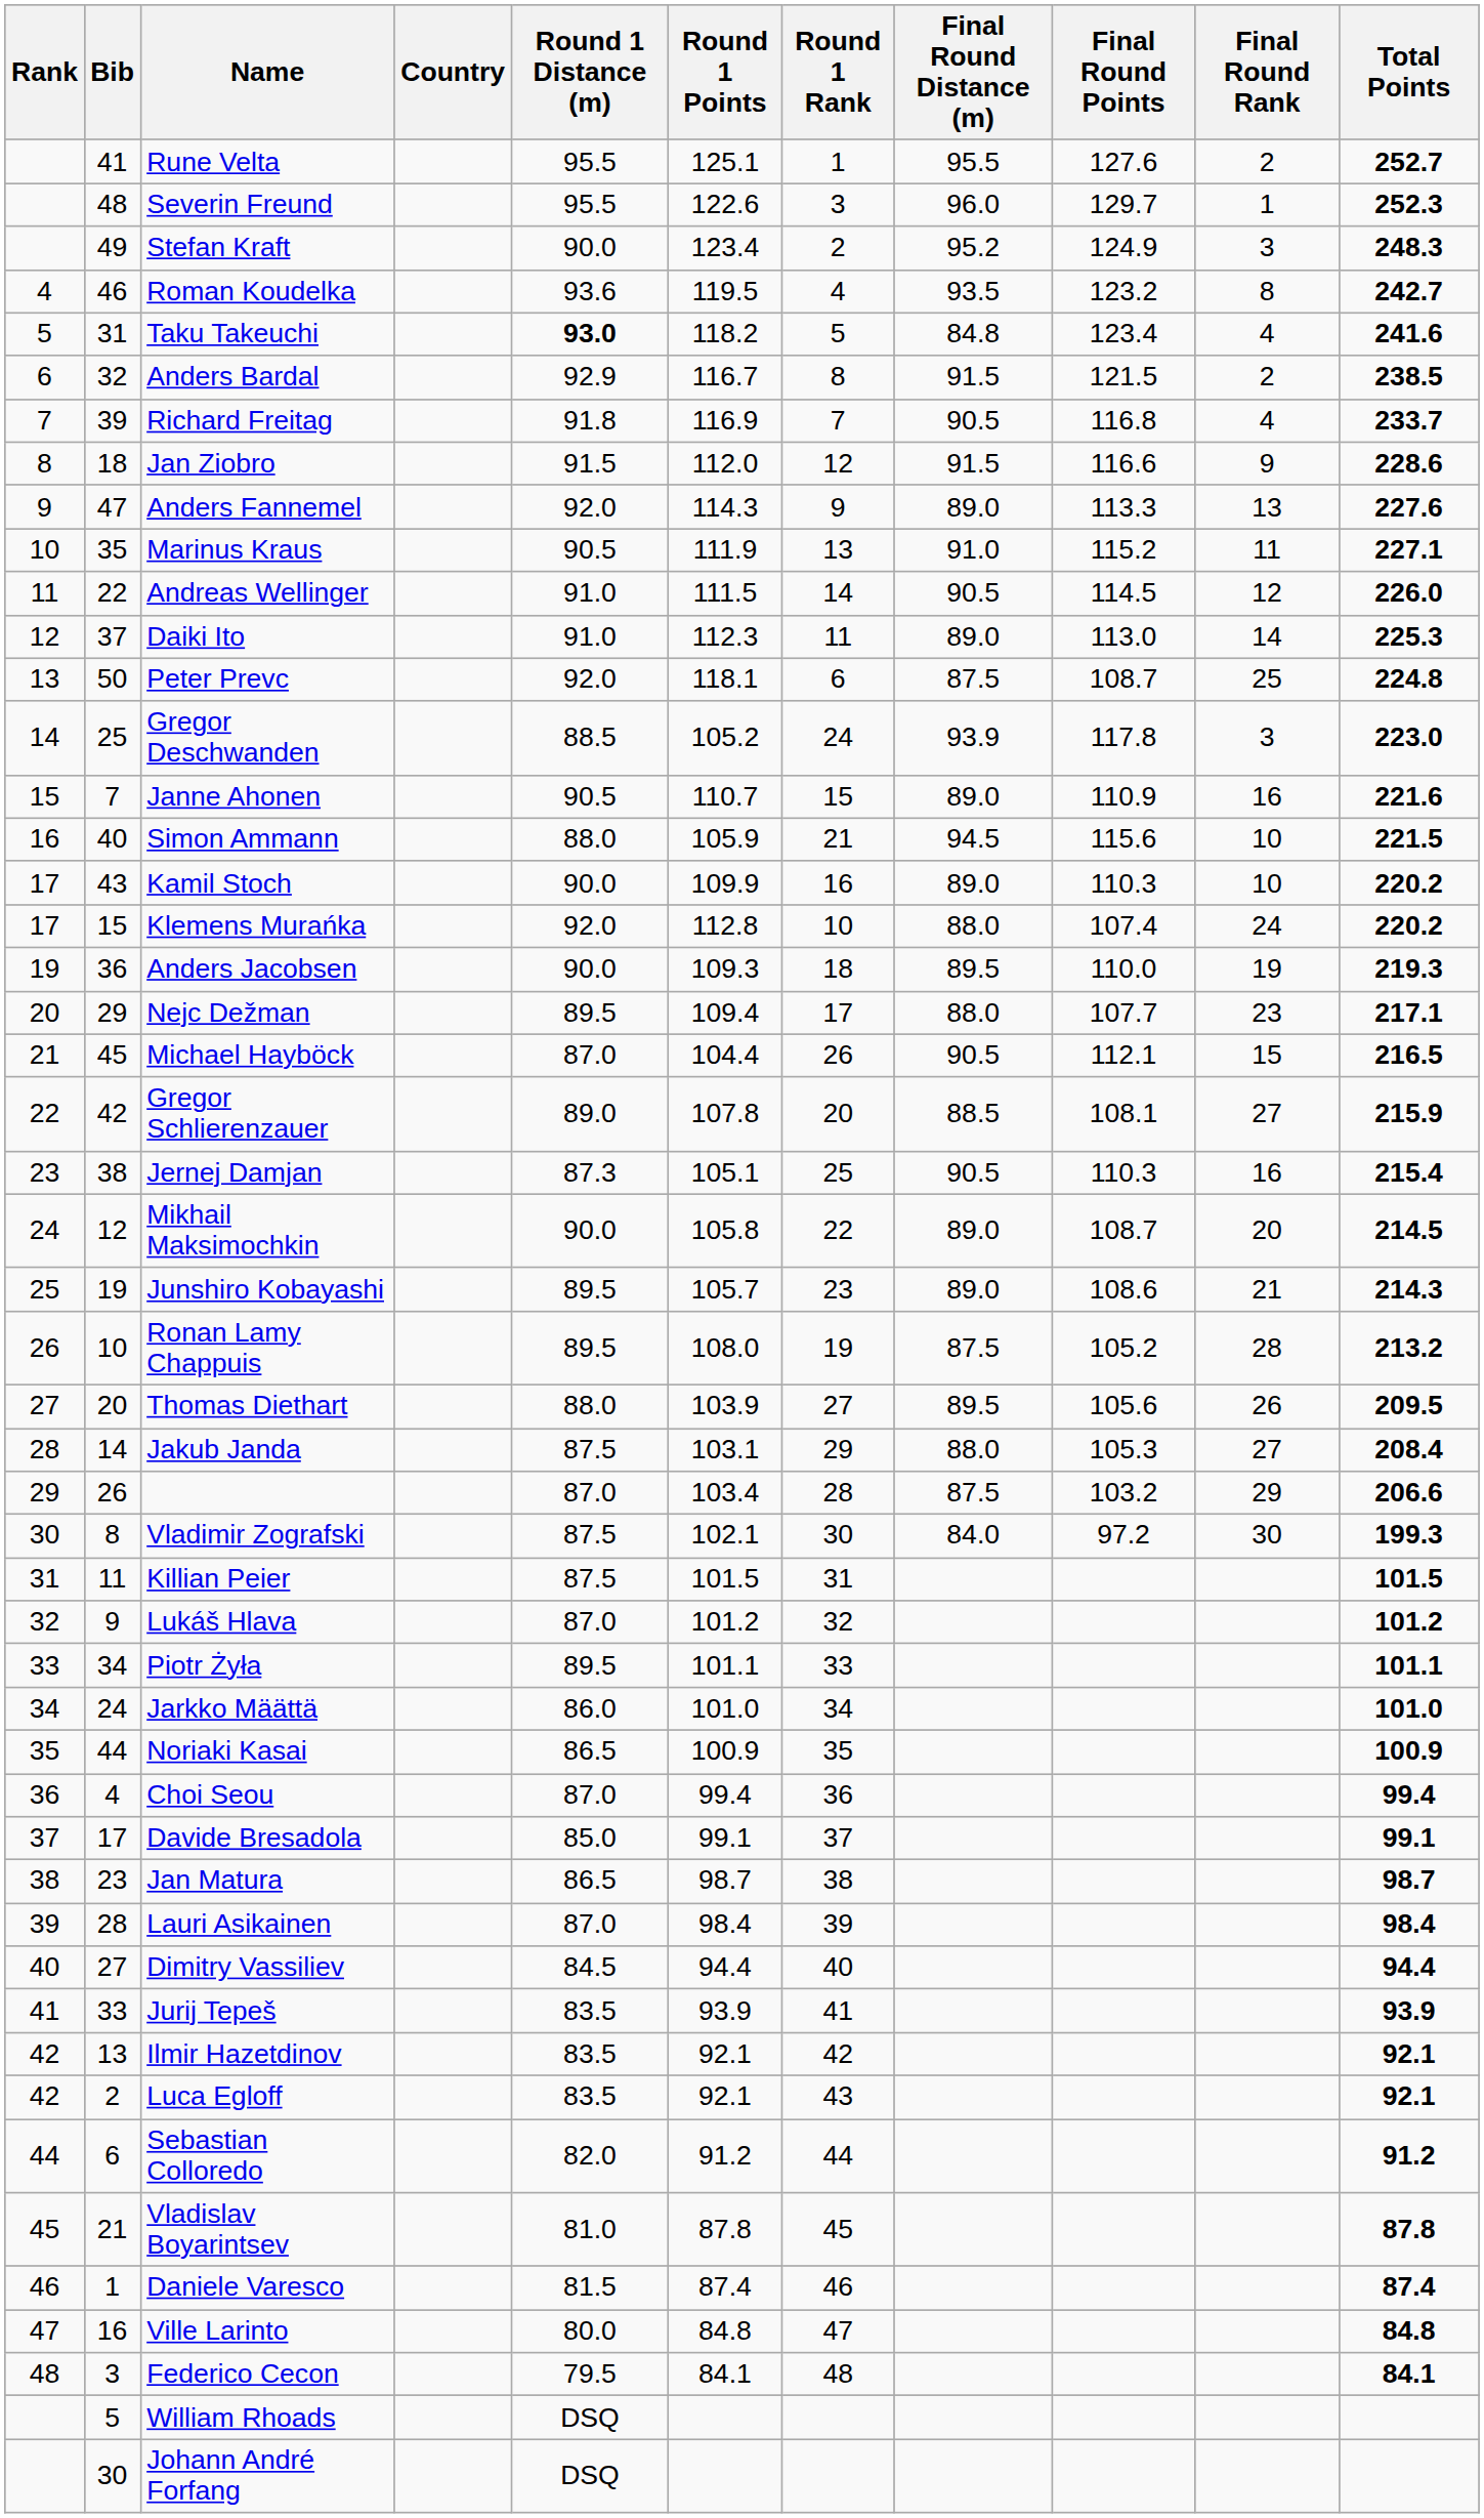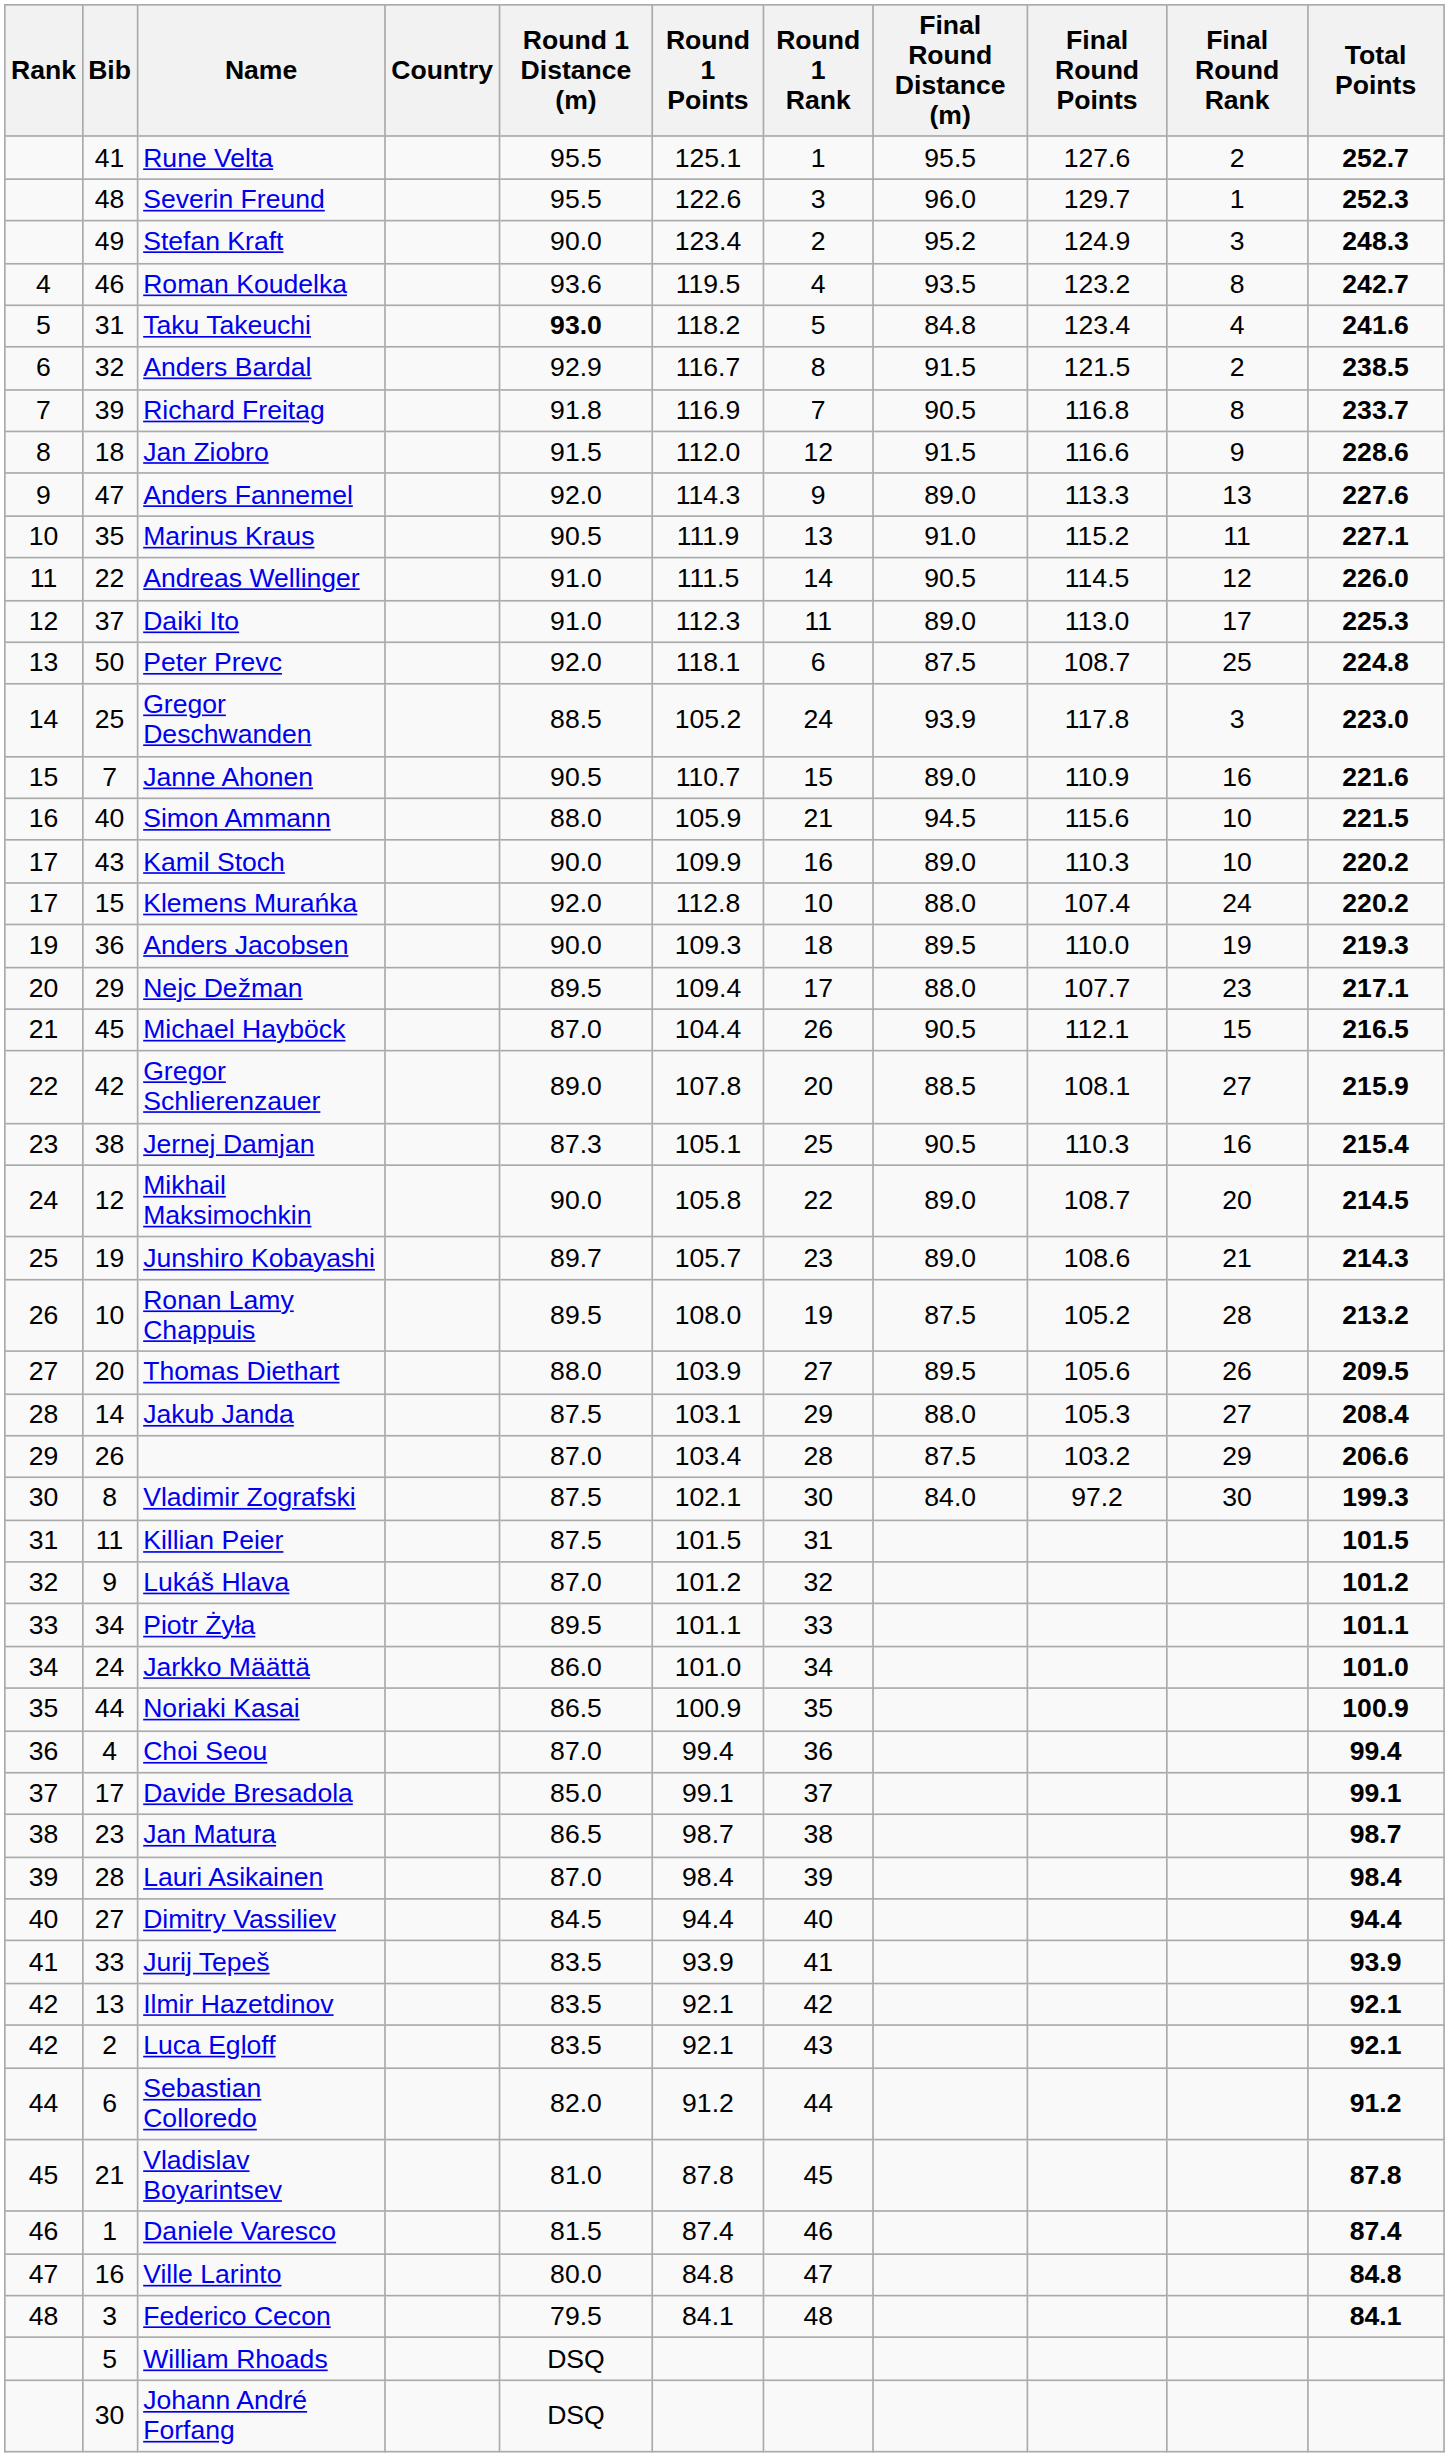Richard Freitag | Final Round Rank: 4 -> 8
Daiki Ito | Final Round Rank: 14 -> 17
Junshiro Kobayashi | Round 1 Distance (m): 89.5 -> 89.7
